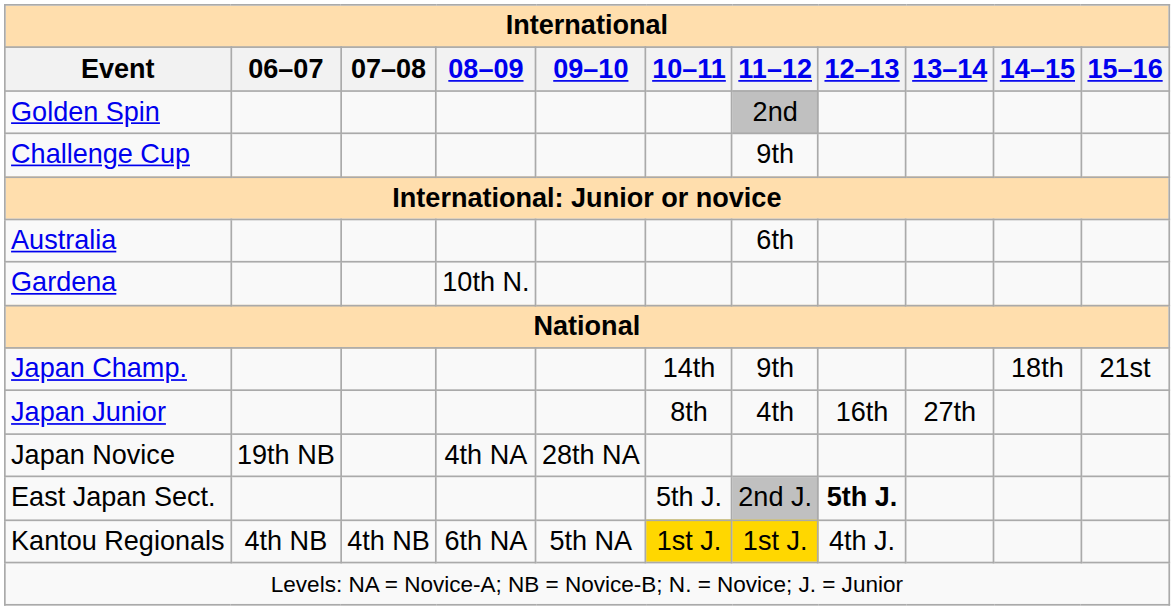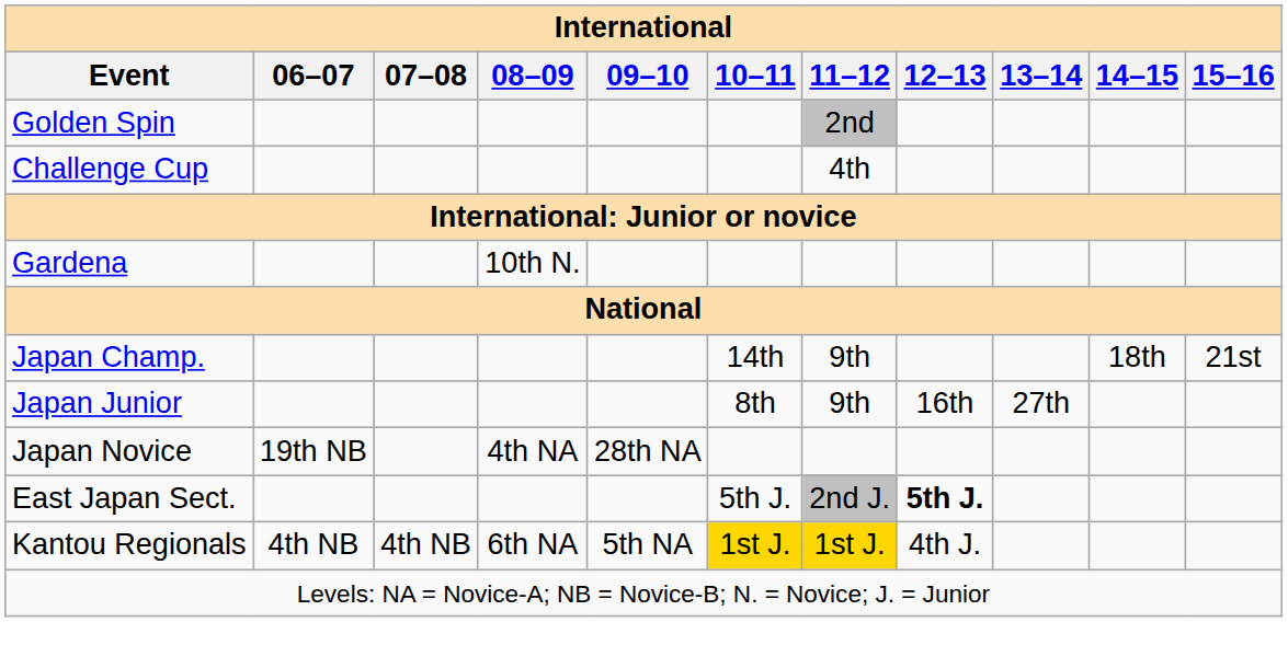Challenge Cup | 11–12: 9th -> 4th
- row: Australia | 6th
Japan Junior | 11–12: 4th -> 9th
